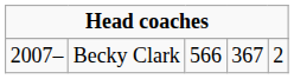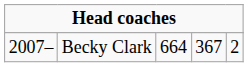Becky Clark | column 3: 566 -> 664
